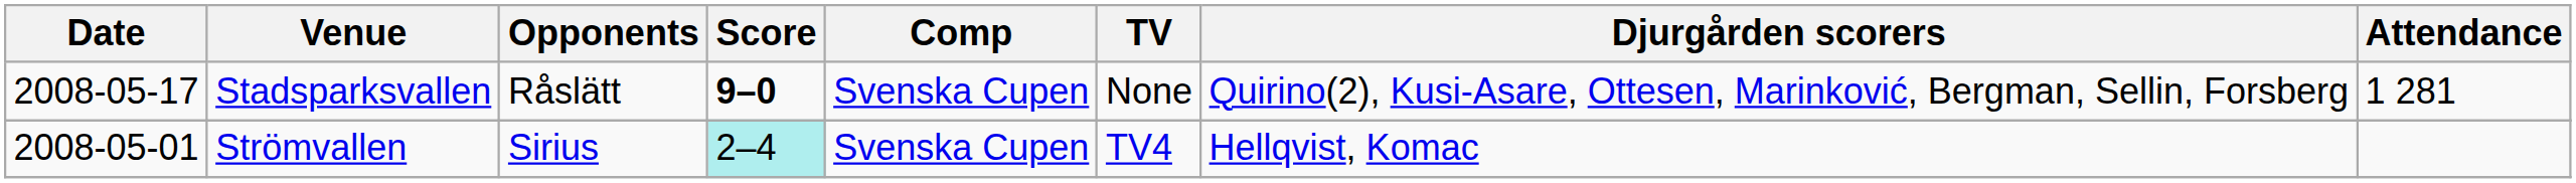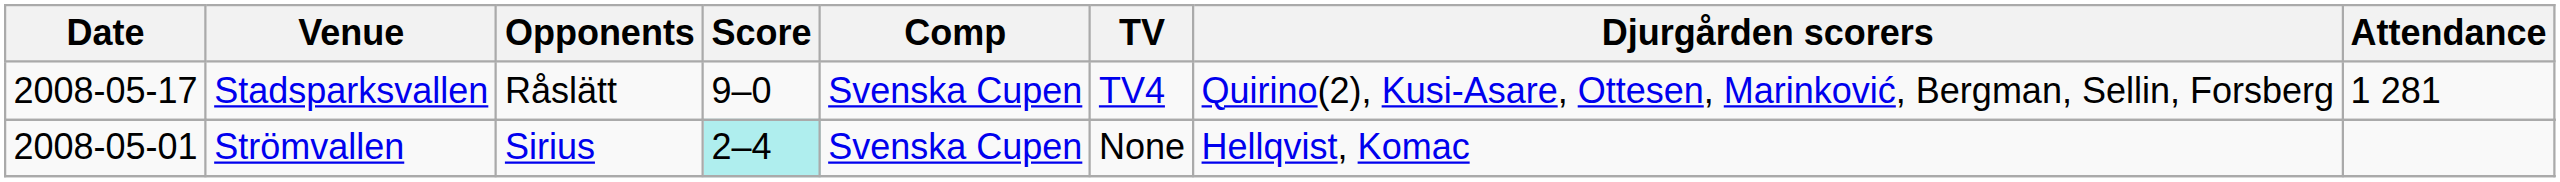Stadsparksvallen | Score: bold -> normal
Stadsparksvallen | TV: None -> TV4
Strömvallen | TV: TV4 -> None
